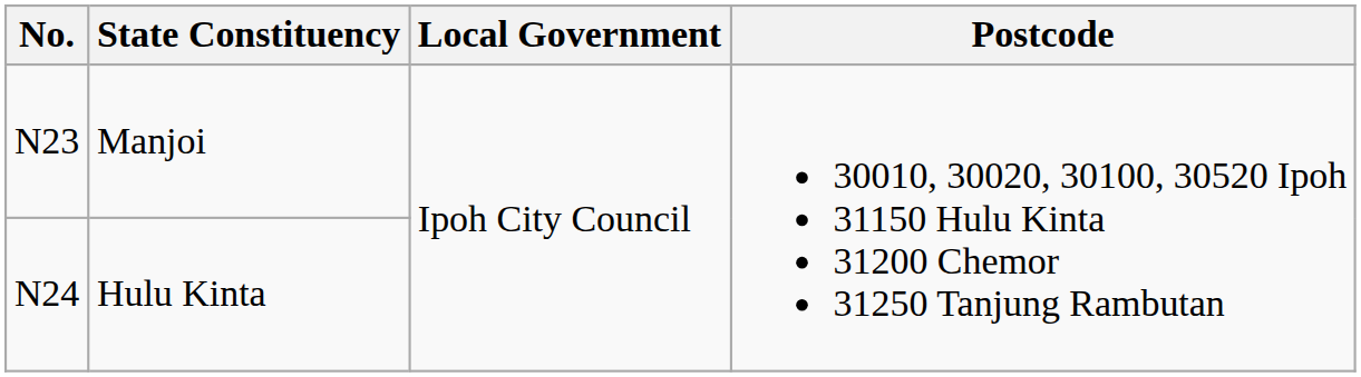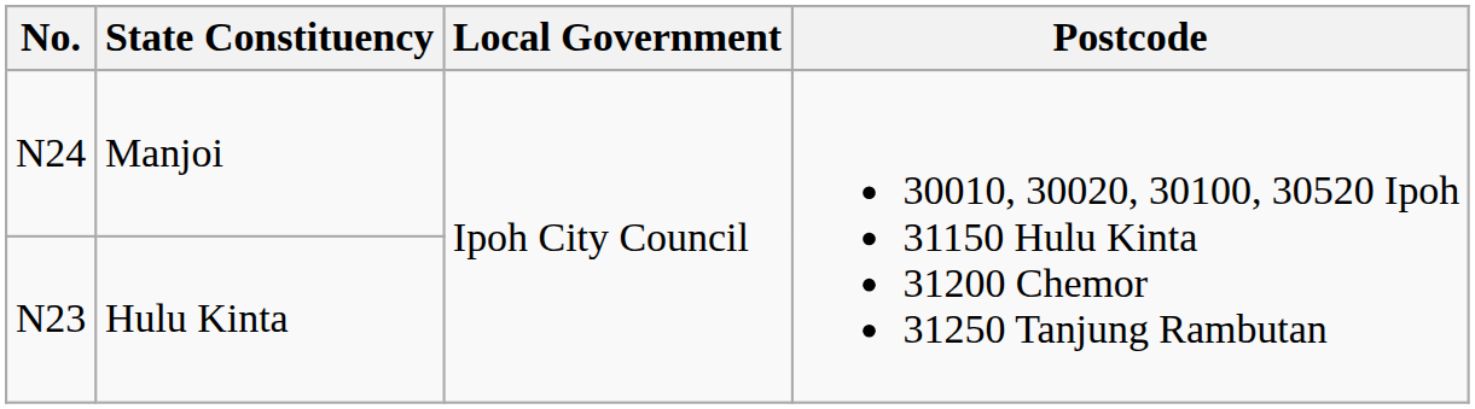Manjoi | No.: N23 -> N24
Hulu Kinta | No.: N24 -> N23
